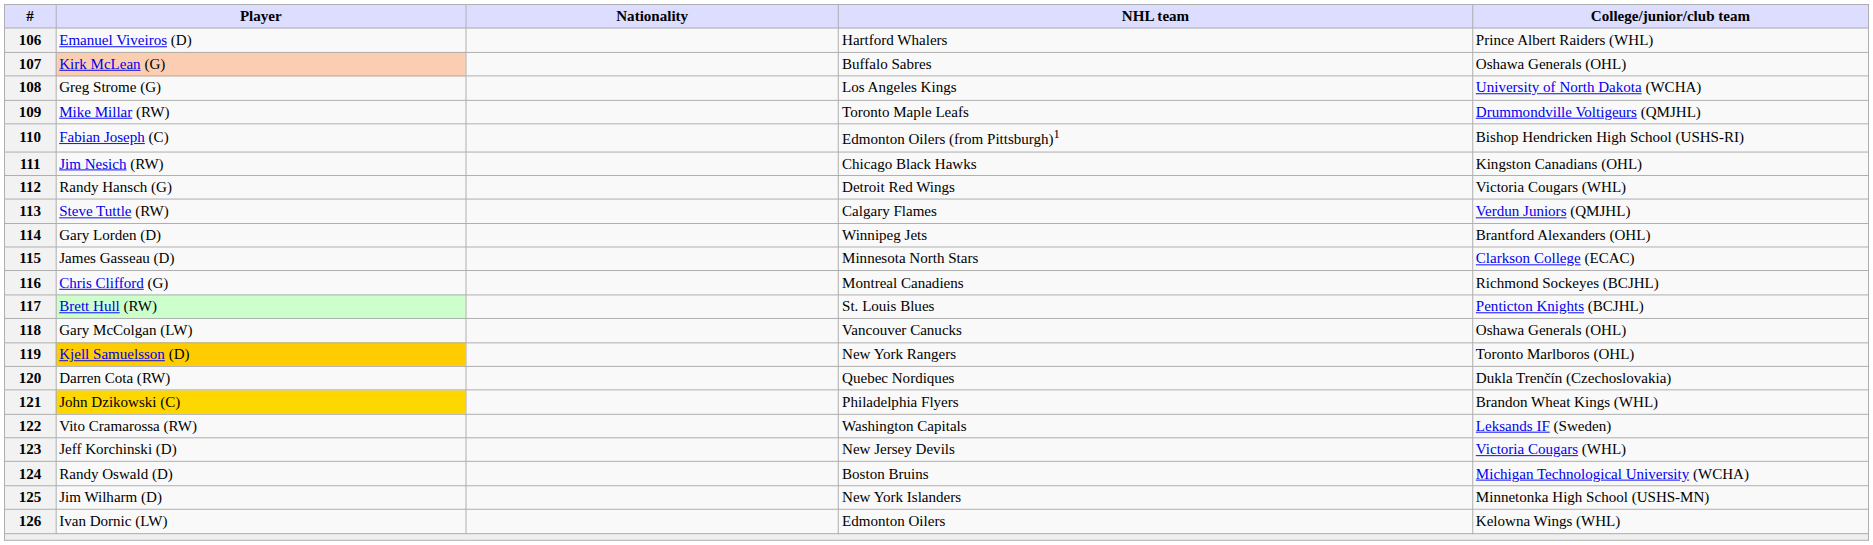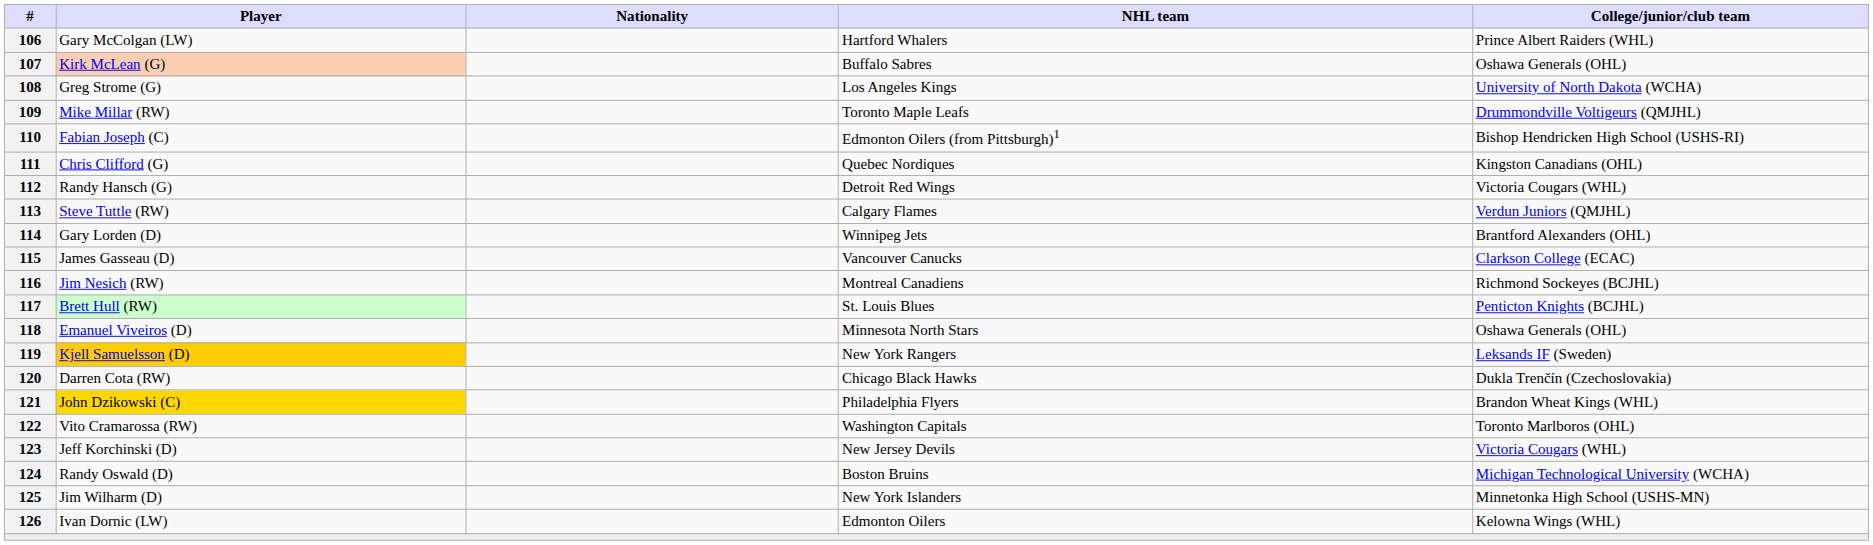106 | Player: Emanuel Viveiros (D) -> Gary McColgan (LW)
111 | Player: Jim Nesich (RW) -> Chris Clifford (G)
111 | NHL team: Chicago Black Hawks -> Quebec Nordiques
115 | NHL team: Minnesota North Stars -> Vancouver Canucks
116 | Player: Chris Clifford (G) -> Jim Nesich (RW)
118 | Player: Gary McColgan (LW) -> Emanuel Viveiros (D)
118 | NHL team: Vancouver Canucks -> Minnesota North Stars
119 | College/junior/club team: Toronto Marlboros (OHL) -> Leksands IF (Sweden)
120 | NHL team: Quebec Nordiques -> Chicago Black Hawks
122 | College/junior/club team: Leksands IF (Sweden) -> Toronto Marlboros (OHL)
